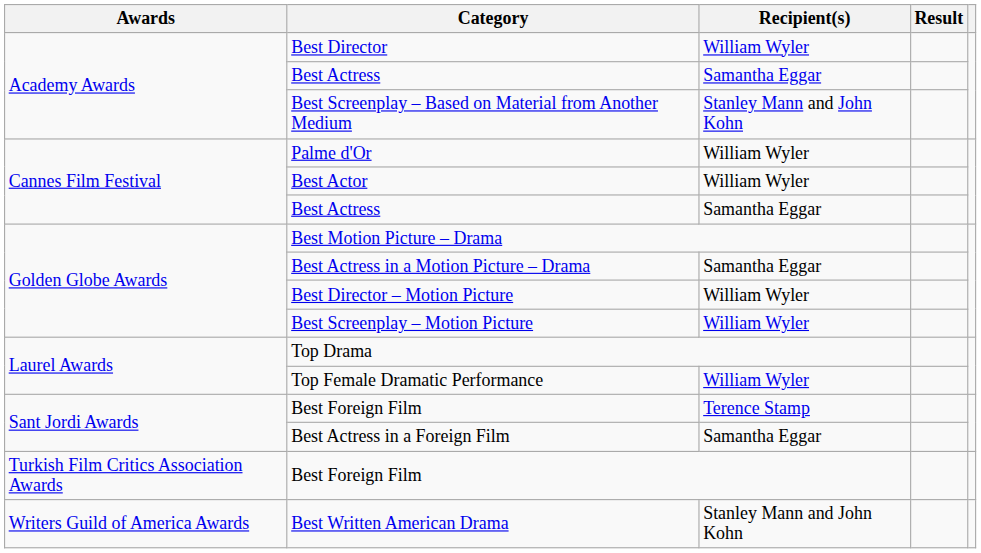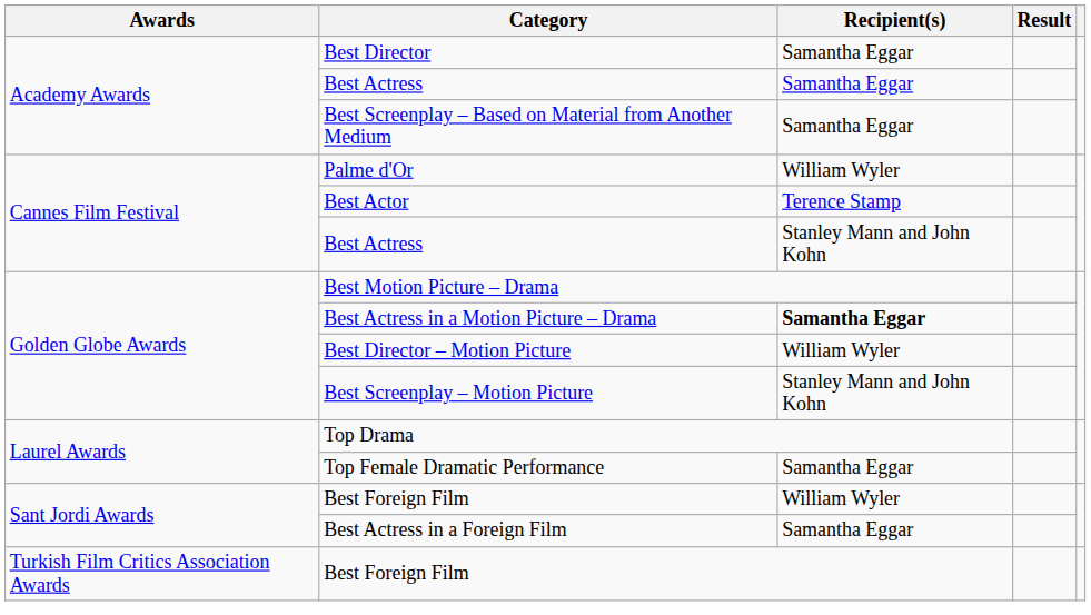Best Director | Recipient(s): William Wyler -> Samantha Eggar
Best Screenplay – Based on Material from Another Medium | Recipient(s): Stanley Mann and John Kohn -> Samantha Eggar
Best Actor | Recipient(s): William Wyler -> Terence Stamp
Cannes Film Festival / Best Actress | Recipient(s): Samantha Eggar -> Stanley Mann and John Kohn
Best Actress in a Motion Picture – Drama | Recipient(s): normal -> bold
Best Screenplay – Motion Picture | Recipient(s): William Wyler -> Stanley Mann and John Kohn
Top Female Dramatic Performance | Recipient(s): William Wyler -> Samantha Eggar
Sant Jordi Awards / Best Foreign Film | Recipient(s): Terence Stamp -> William Wyler
- row: Writers Guild of America Awards | Best Written American Drama | Stanley Mann and John Kohn
